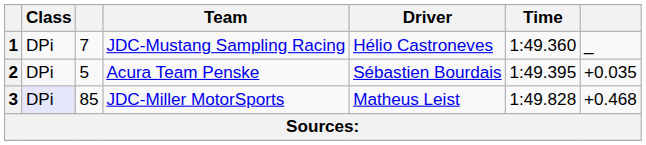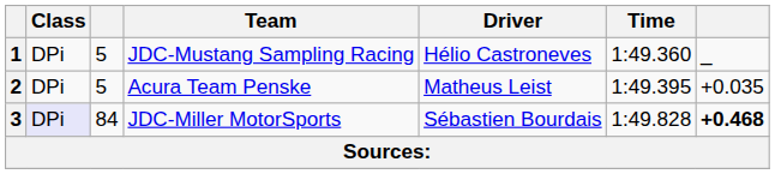1 | column 3: 7 -> 5
2 | Driver: Sébastien Bourdais -> Matheus Leist
3 | column 3: 85 -> 84
3 | Driver: Matheus Leist -> Sébastien Bourdais
3 | column 7: normal -> bold
